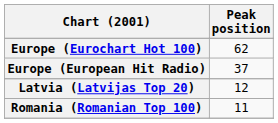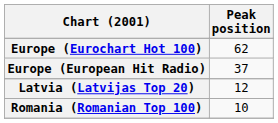Romania (Romanian Top 100) | Peak position: 11 -> 10
